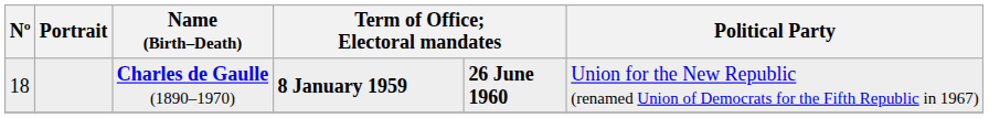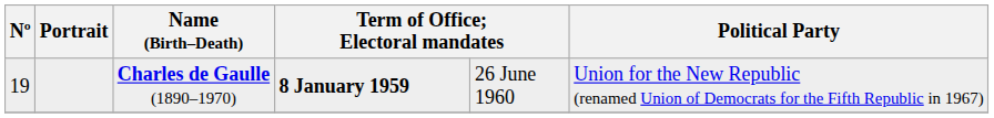Charles de Gaulle (1890–1970) | Nº: 18 -> 19
Charles de Gaulle (1890–1970) | column 5: bold -> normal
